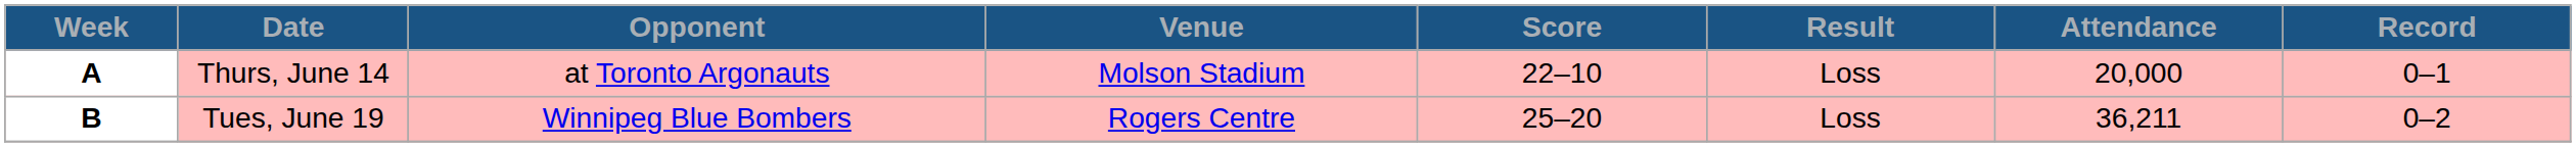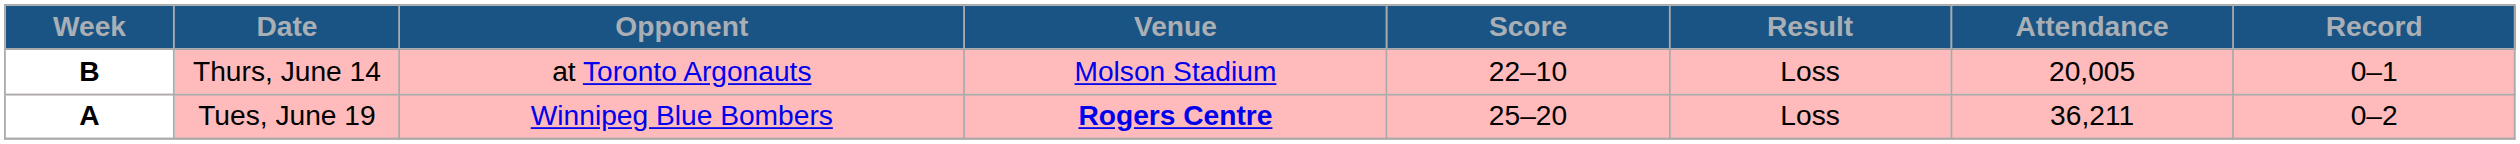Thurs, June 14 | Week: A -> B
Thurs, June 14 | Attendance: 20,000 -> 20,005
Tues, June 19 | Week: B -> A
Tues, June 19 | Venue: normal -> bold
